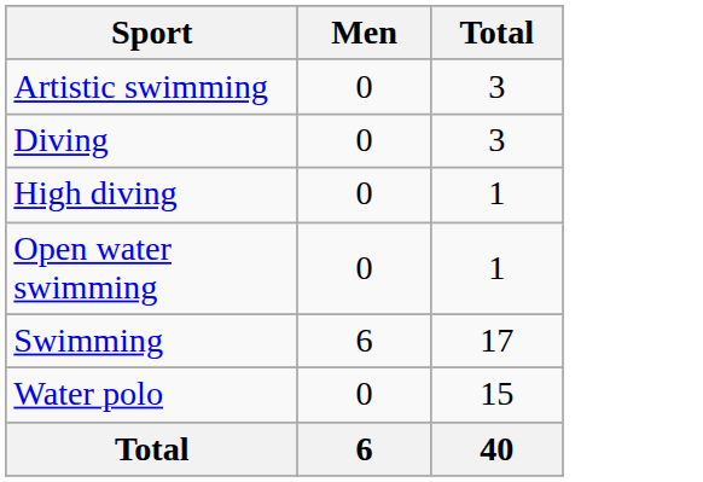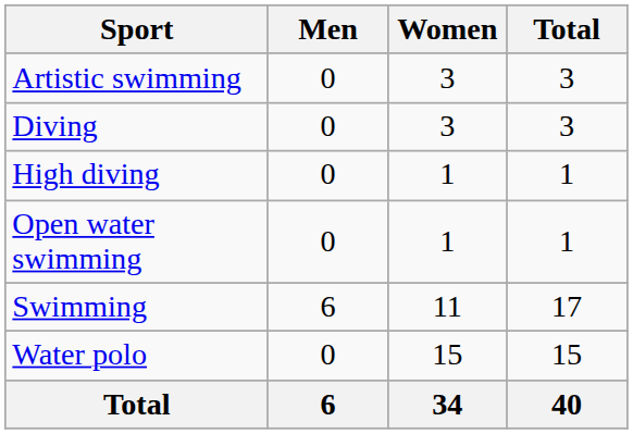+ column: Women | 3 | 3 | 1 | 1 | 11 | 15 | 34
